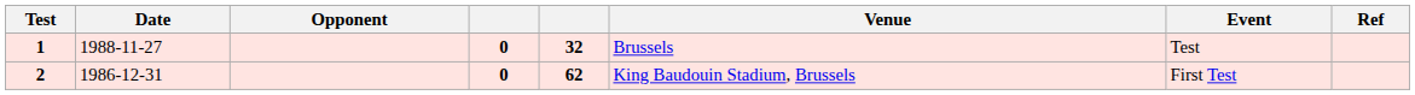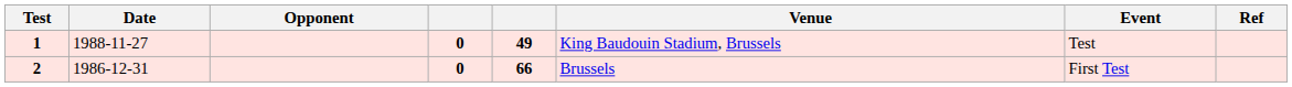1 | column 5: 32 -> 49
1 | Venue: Brussels -> King Baudouin Stadium, Brussels
2 | column 5: 62 -> 66
2 | Venue: King Baudouin Stadium, Brussels -> Brussels
